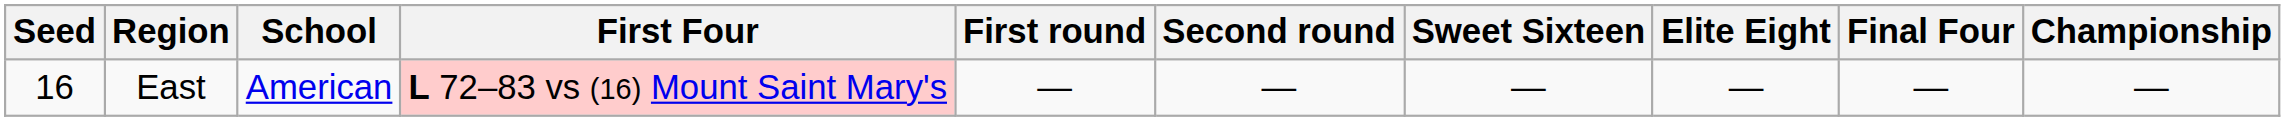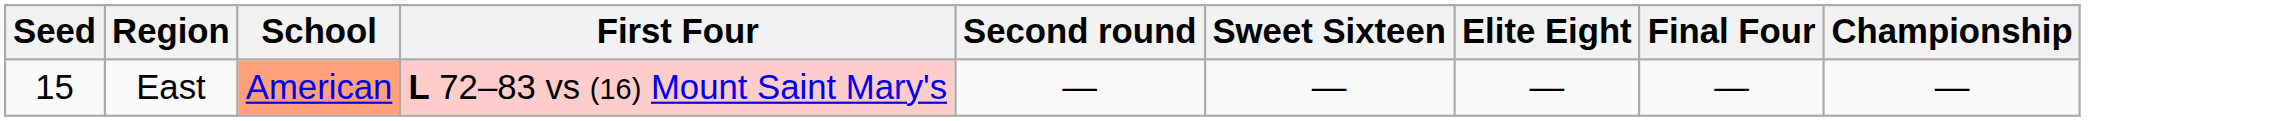- column: First round | ―
East | Seed: 16 -> 15
East | School: no background -> lightsalmon background
